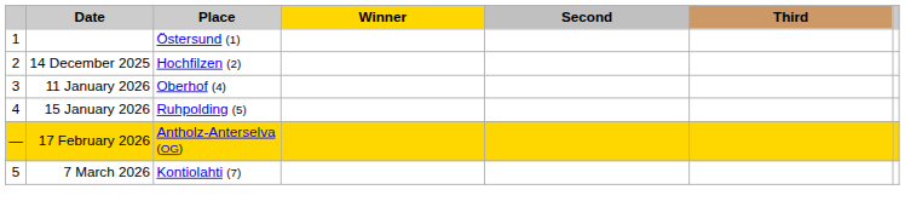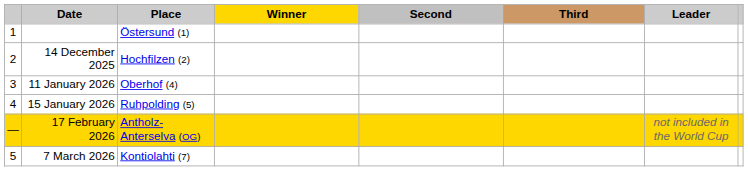+ column: Leader | not included in the World Cup
